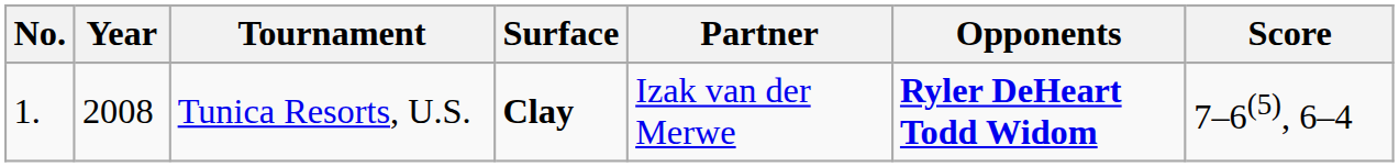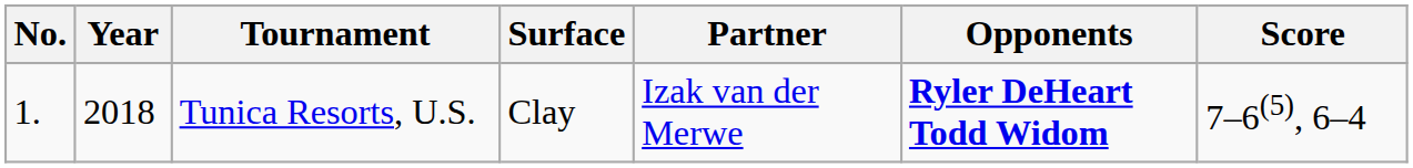Tunica Resorts, U.S. | Year: 2008 -> 2018
Tunica Resorts, U.S. | Surface: bold -> normal
